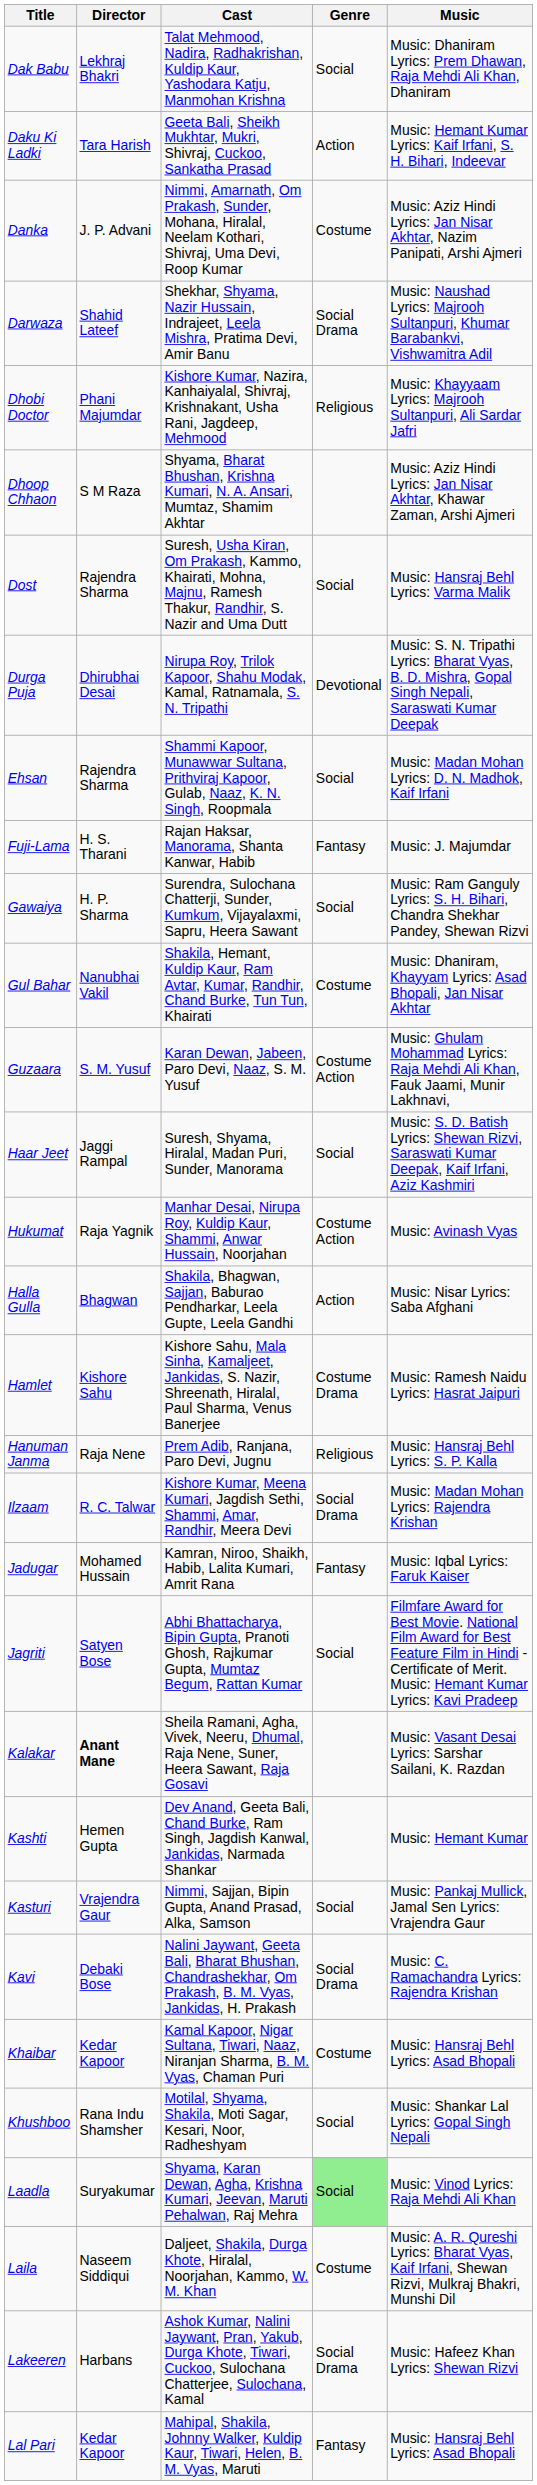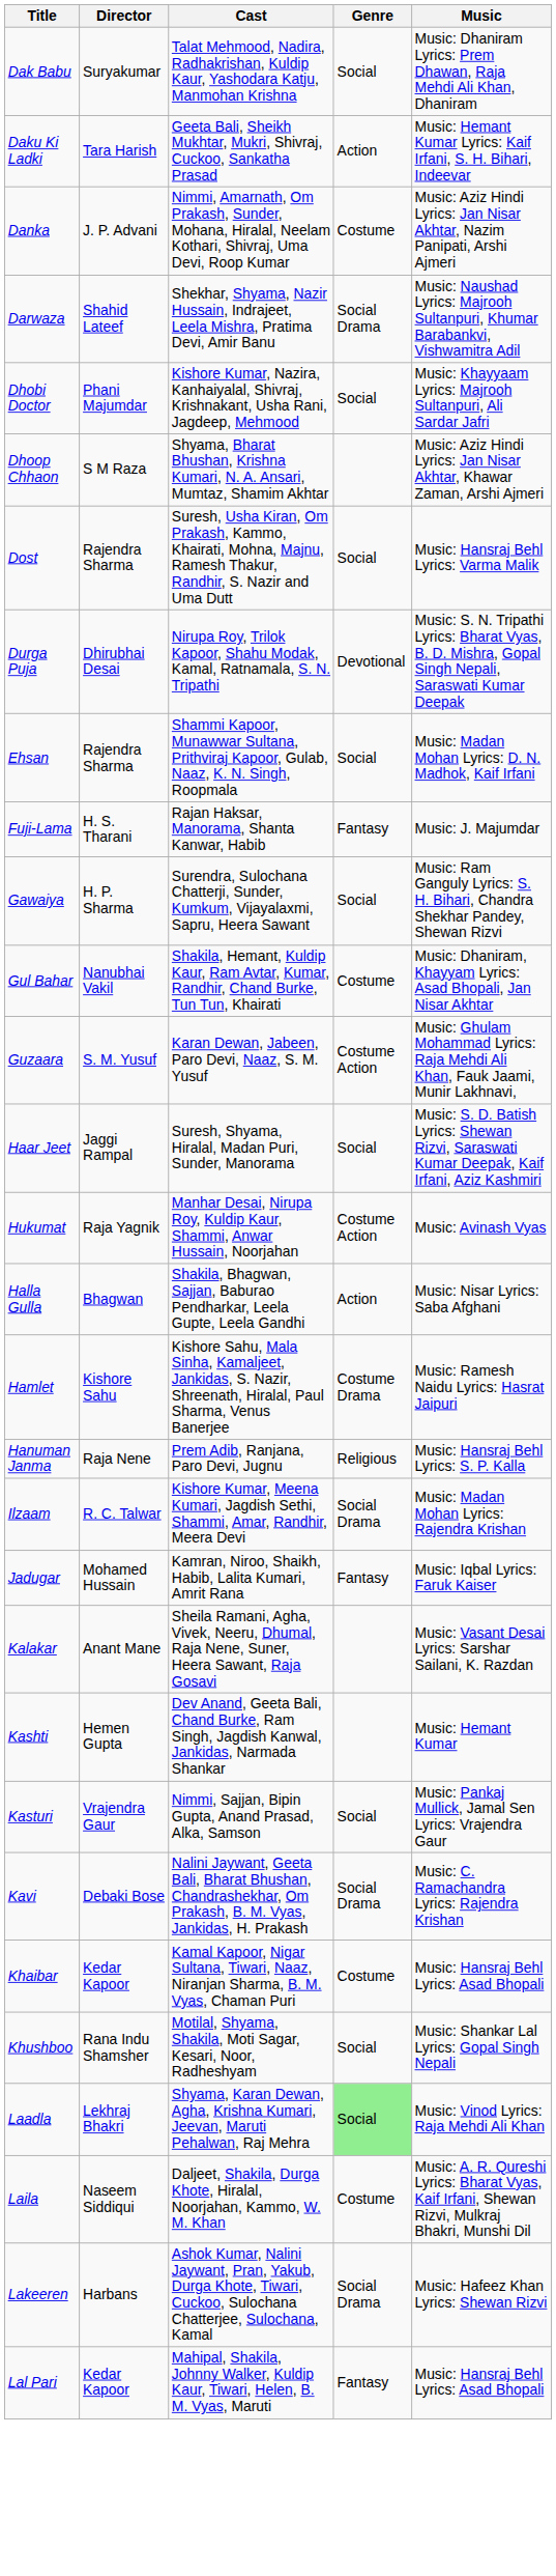Dak Babu | Director: Lekhraj Bhakri -> Suryakumar
Dhobi Doctor | Genre: Religious -> Social
- row: Jagriti | Satyen Bose | Abhi Bhattacharya, Bipin Gupta, Pranoti Ghosh, Rajkumar Gupta, Mumtaz Begum, Rattan Kumar | Social | Filmfare Award for Best Movie. National Film Award for Best Feature Film in Hindi - Certificate of Merit. Music: Hemant Kumar Lyrics: Kavi Pradeep
Kalakar | Director: bold -> normal
Laadla | Director: Suryakumar -> Lekhraj Bhakri
